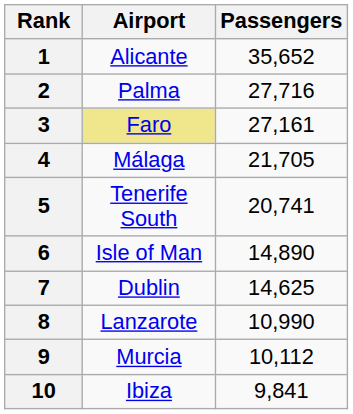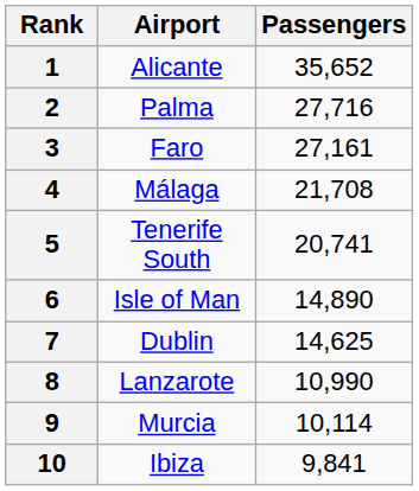3 | Airport: khaki background -> no background
4 | Passengers: 21,705 -> 21,708
9 | Passengers: 10,112 -> 10,114
